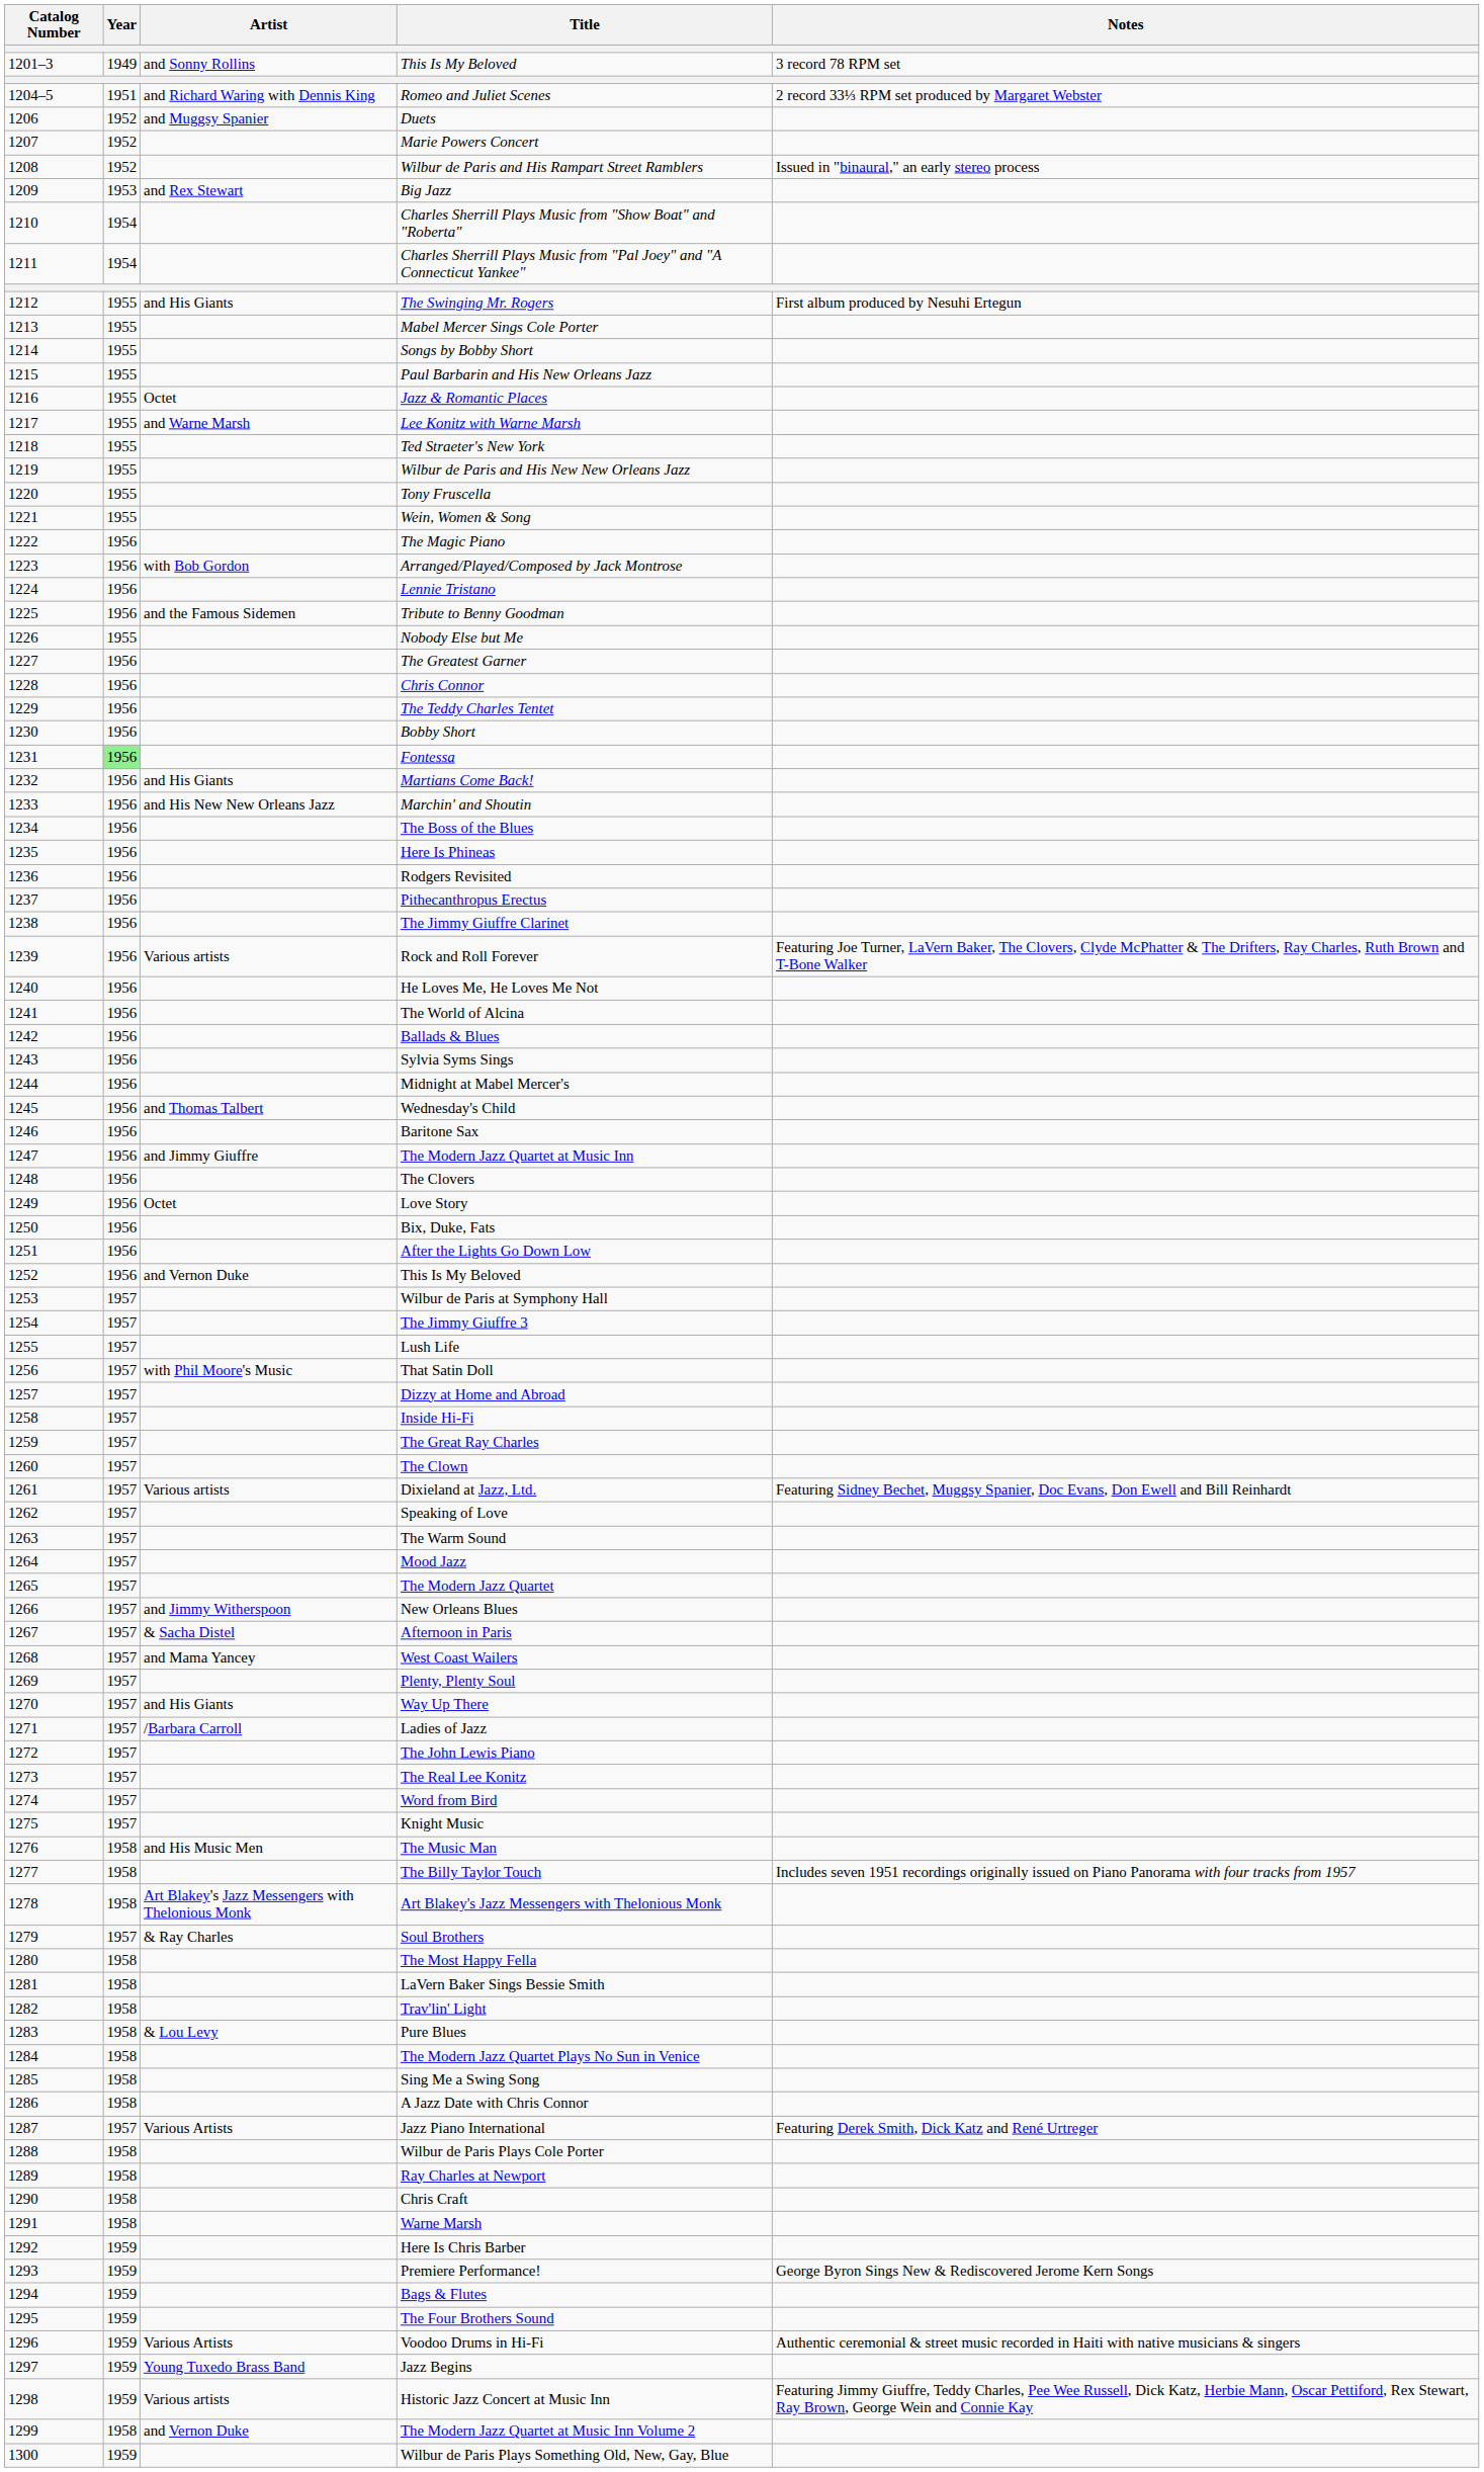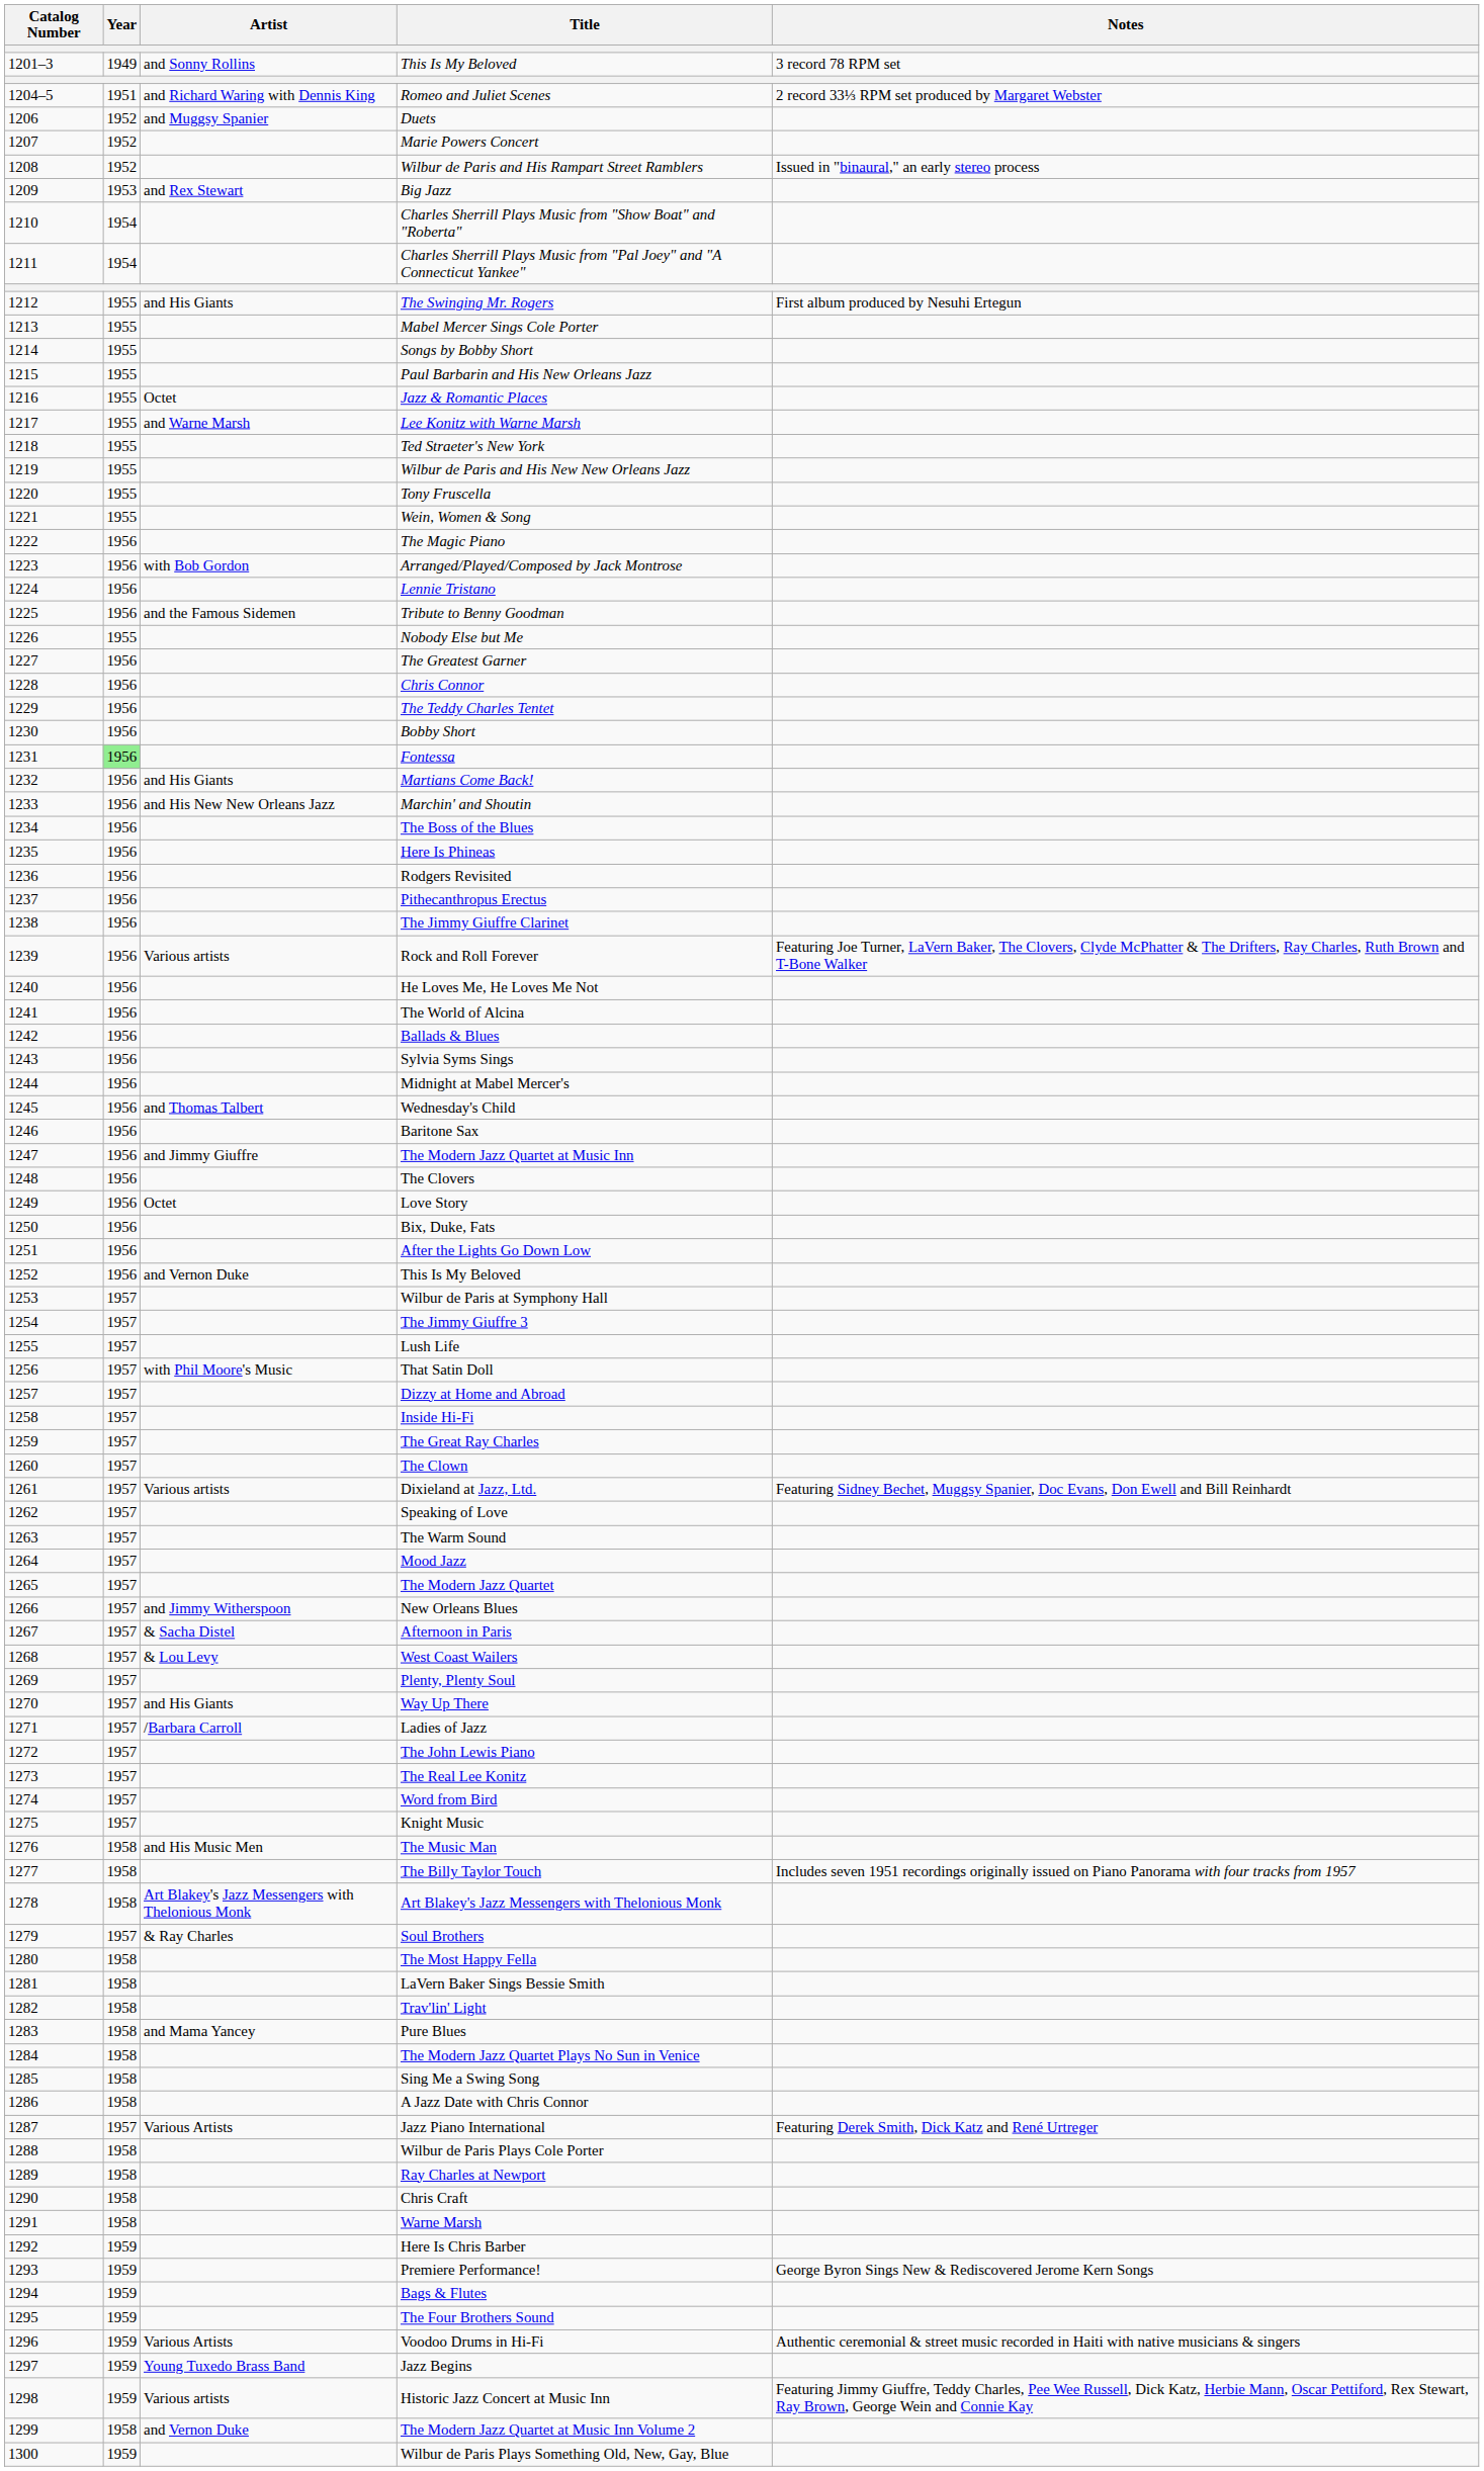West Coast Wailers | Artist: and Mama Yancey -> & Lou Levy
Pure Blues | Artist: & Lou Levy -> and Mama Yancey
